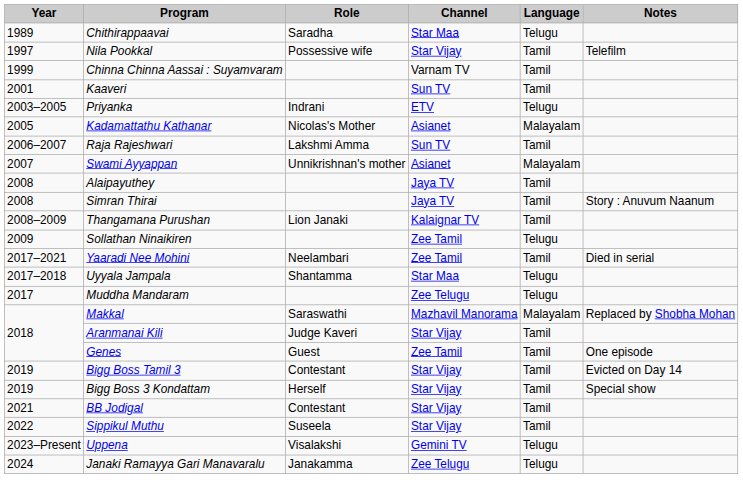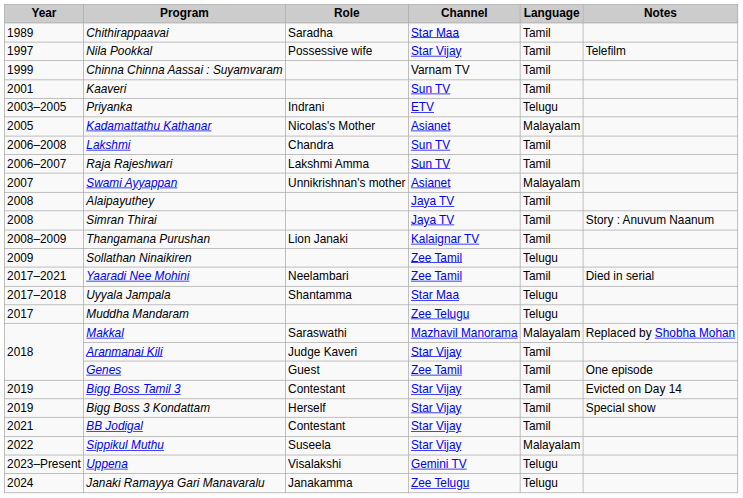Chithirappaavai | Language: Telugu -> Tamil
+ row: 2006–2008 | Lakshmi | Chandra | Sun TV | Tamil
Sippikul Muthu | Language: Tamil -> Malayalam
